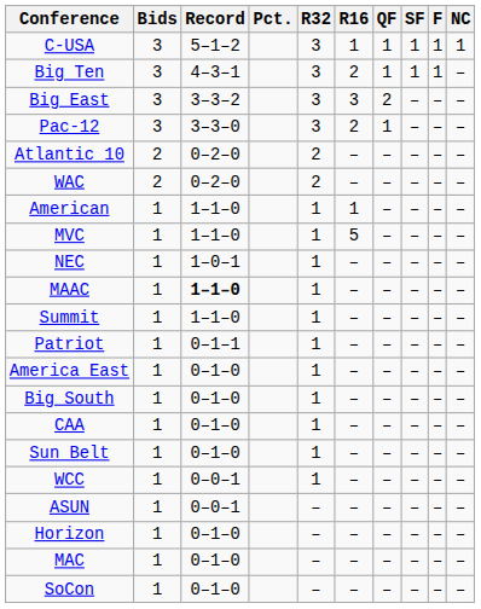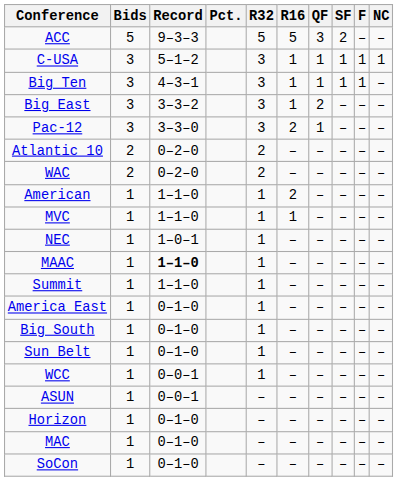+ row: ACC | 5 | 9–3–3 | 5 | 5 | 3 | 2 | – | –
Big Ten | R16: 2 -> 1
Big East | R16: 3 -> 1
American | R16: 1 -> 2
MVC | R16: 5 -> 1
- row: Patriot | 1 | 0–1–1 | 1 | – | – | – | – | –
- row: CAA | 1 | 0–1–0 | 1 | – | – | – | – | –
